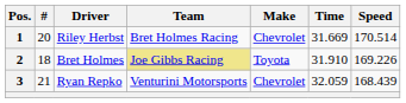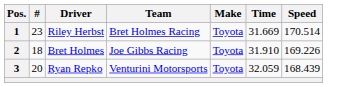1 | #: 20 -> 23
1 | Make: Chevrolet -> Toyota
2 | Team: khaki background -> no background
3 | #: 21 -> 20
3 | Make: Chevrolet -> Toyota
